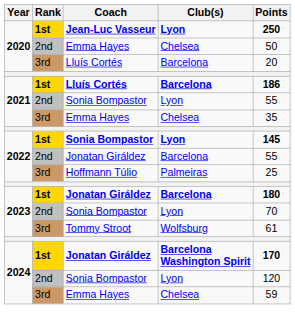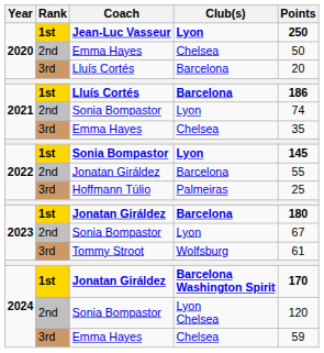2021 / Sonia Bompastor | Points: 55 -> 74
2023 / Sonia Bompastor | Points: 70 -> 67
2024 / Sonia Bompastor | Club(s): Lyon -> Lyon Chelsea
